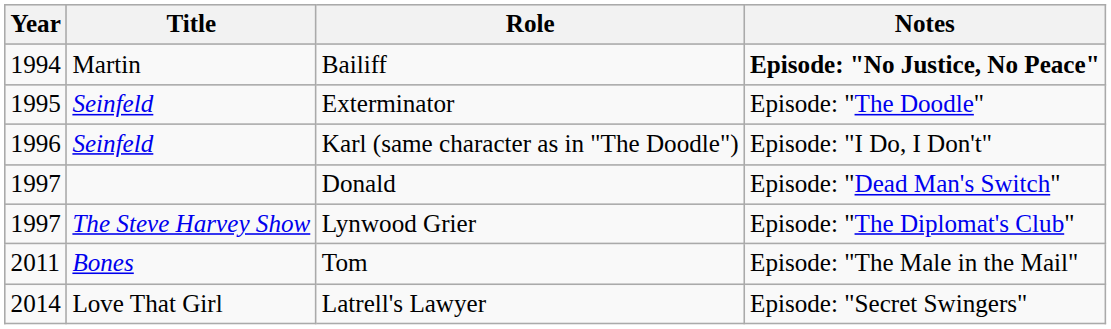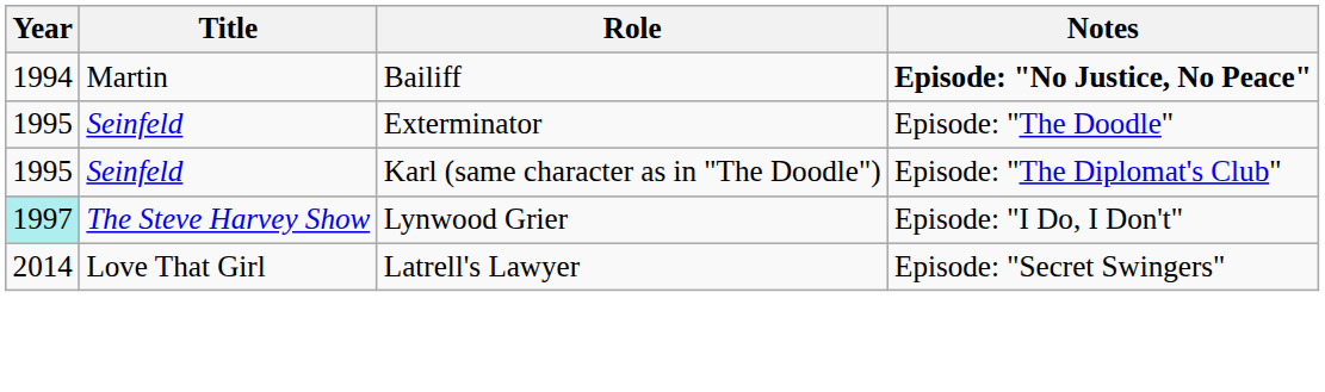Karl (same character as in "The Doodle") | Year: 1996 -> 1995
Karl (same character as in "The Doodle") | Notes: Episode: "I Do, I Don't" -> Episode: "The Diplomat's Club"
- row: 1997 | Donald | Episode: "Dead Man's Switch"
Lynwood Grier | Year: no background -> paleturquoise background
Lynwood Grier | Notes: Episode: "The Diplomat's Club" -> Episode: "I Do, I Don't"
- row: 2011 | Bones | Tom | Episode: "The Male in the Mail"
